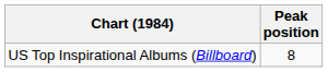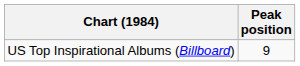US Top Inspirational Albums (Billboard) | Peak position: 8 -> 9
